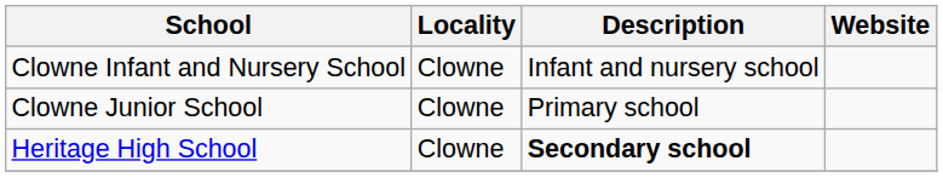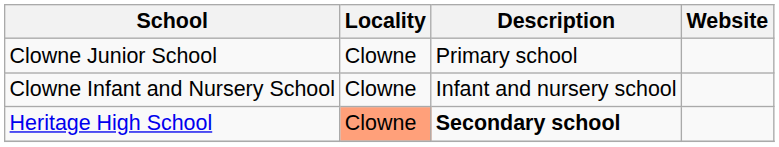rows swapped: Clowne Infant and Nursery School <-> Clowne Junior School
Heritage High School | Locality: no background -> lightsalmon background
